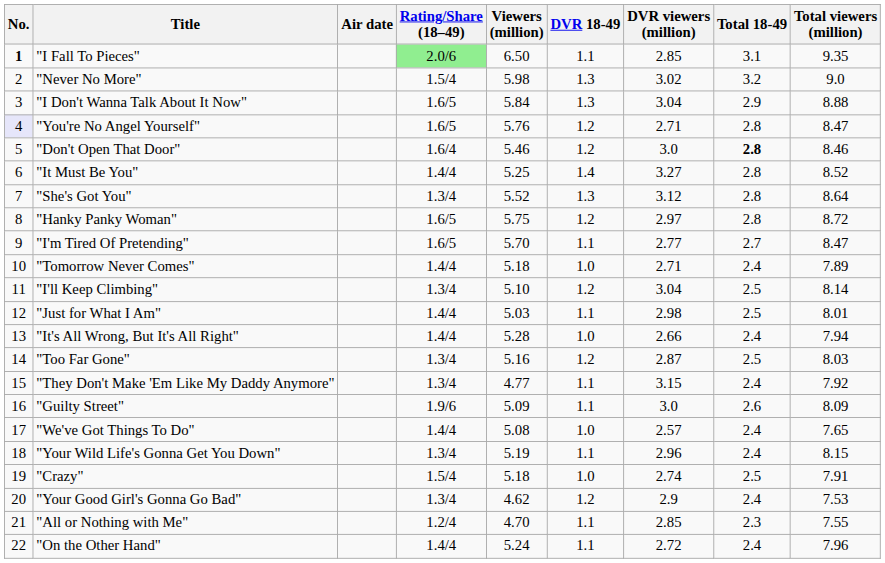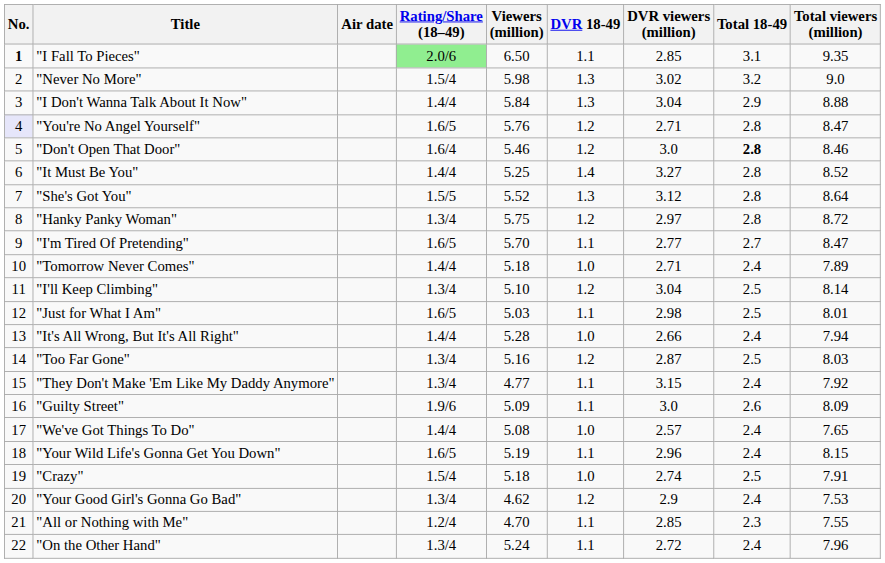"I Don't Wanna Talk About It Now" | Rating/Share (18–49): 1.6/5 -> 1.4/4
"She's Got You" | Rating/Share (18–49): 1.3/4 -> 1.5/5
"Hanky Panky Woman" | Rating/Share (18–49): 1.6/5 -> 1.3/4
"Just for What I Am" | Rating/Share (18–49): 1.4/4 -> 1.6/5
"Your Wild Life's Gonna Get You Down" | Rating/Share (18–49): 1.3/4 -> 1.6/5
"On the Other Hand" | Rating/Share (18–49): 1.4/4 -> 1.3/4
